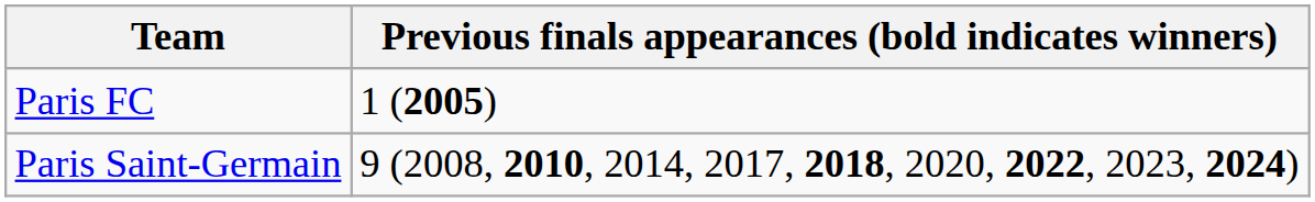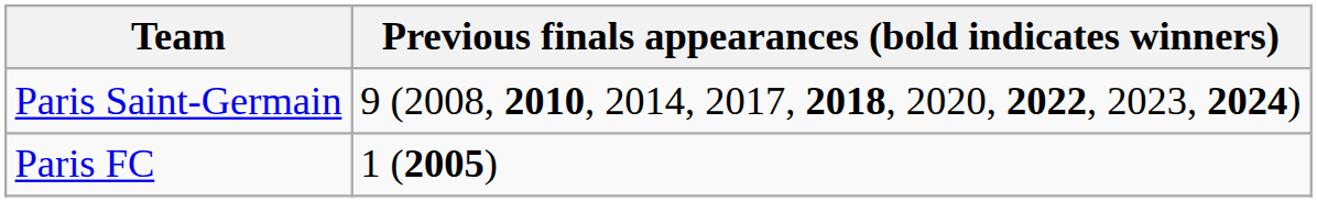rows swapped: Paris FC <-> Paris Saint-Germain
